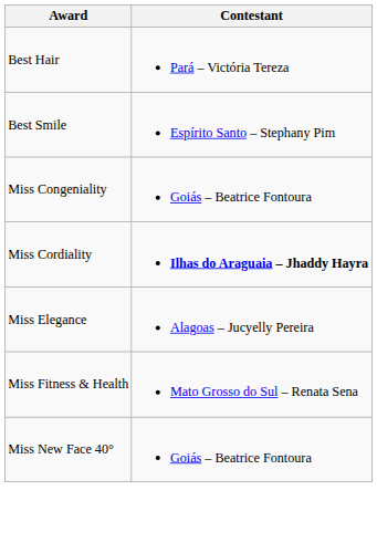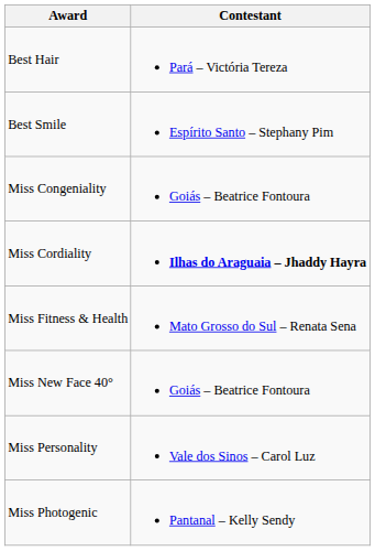- row: Miss Elegance | Alagoas – Jucyelly Pereira
+ row: Miss Personality | Vale dos Sinos – Carol Luz
+ row: Miss Photogenic | Pantanal – Kelly Sendy
